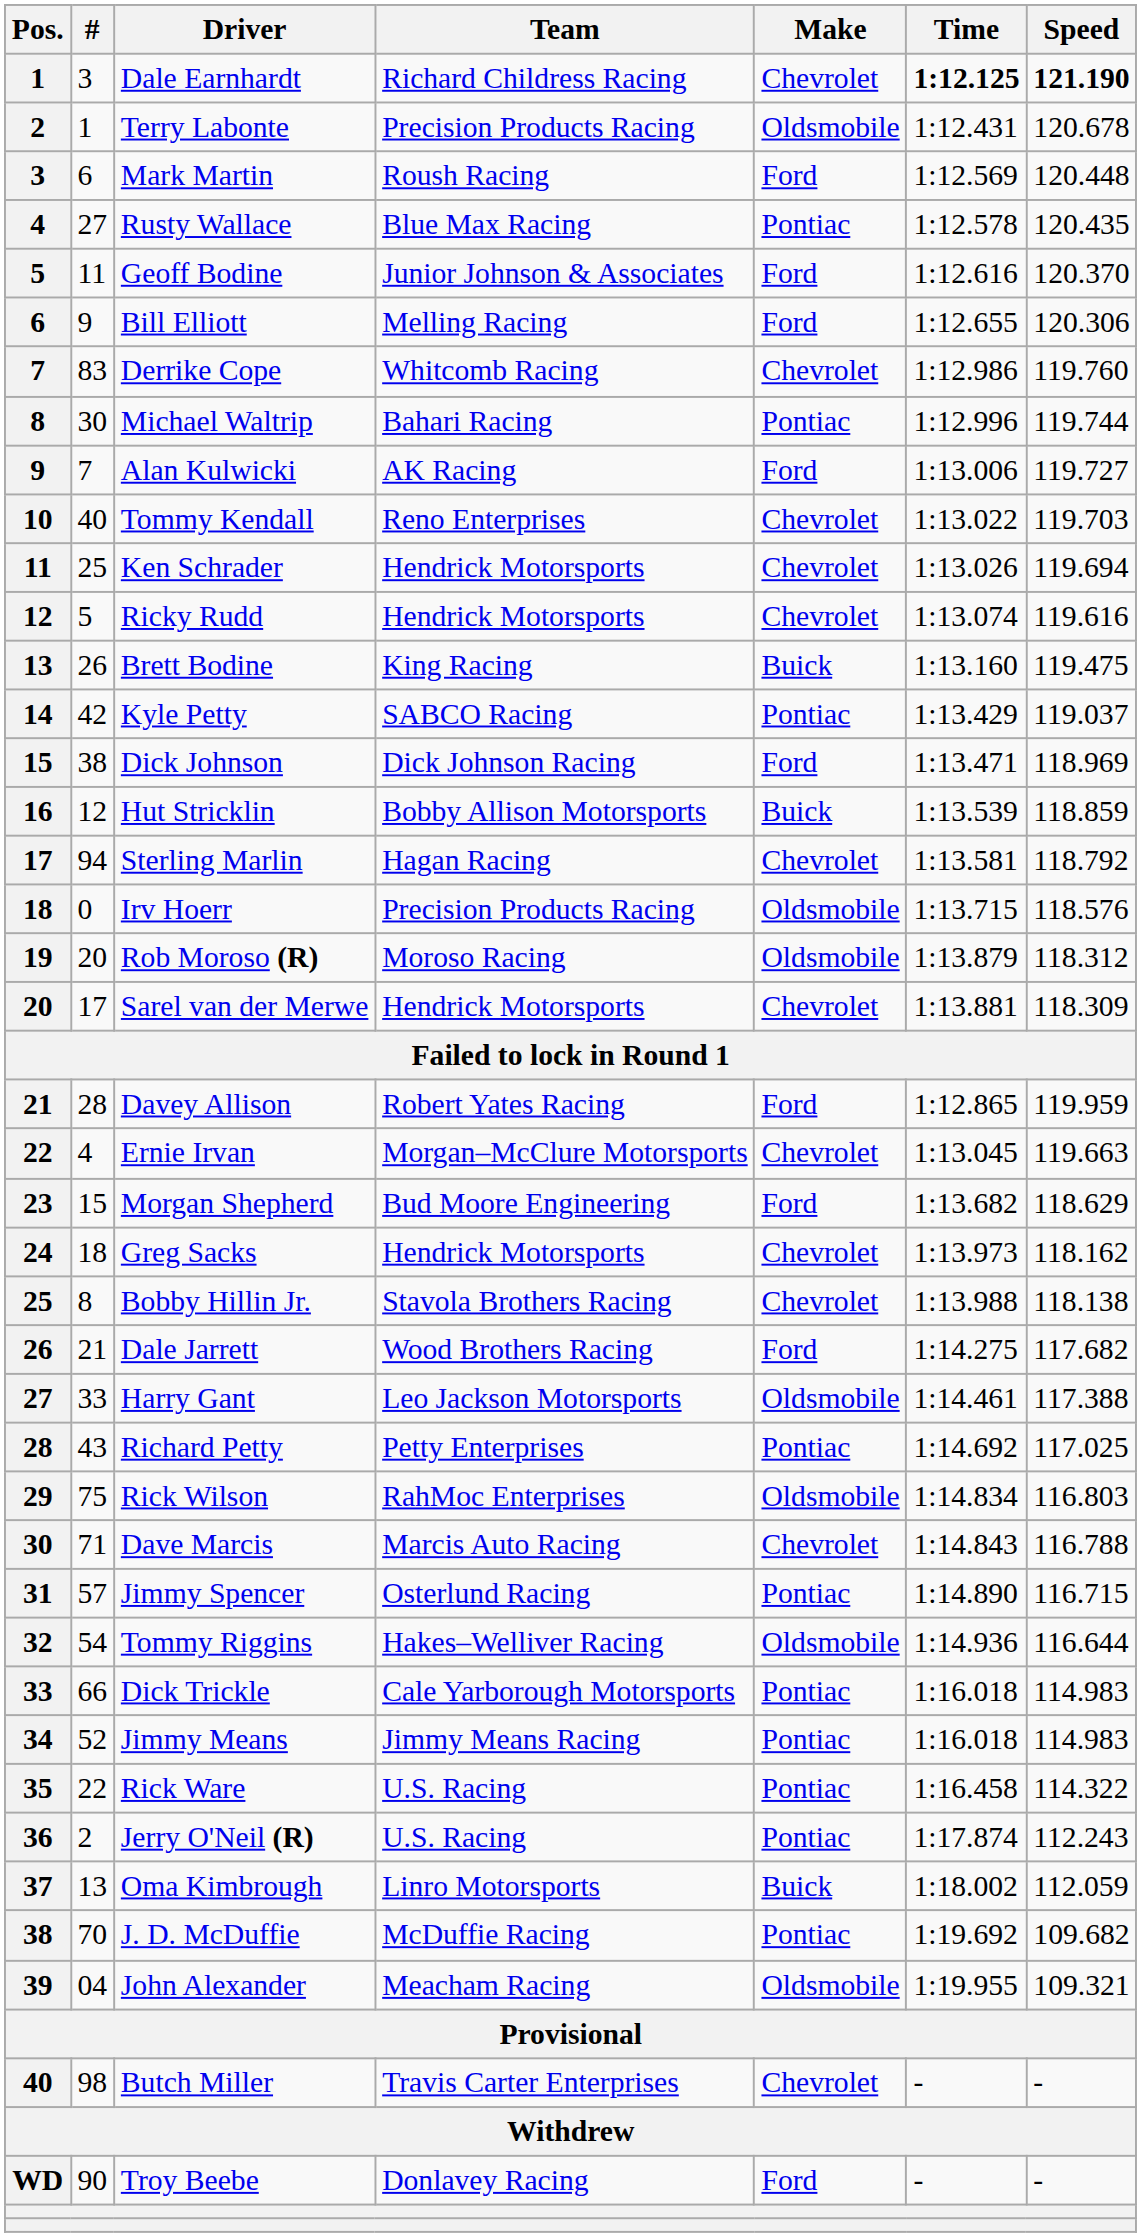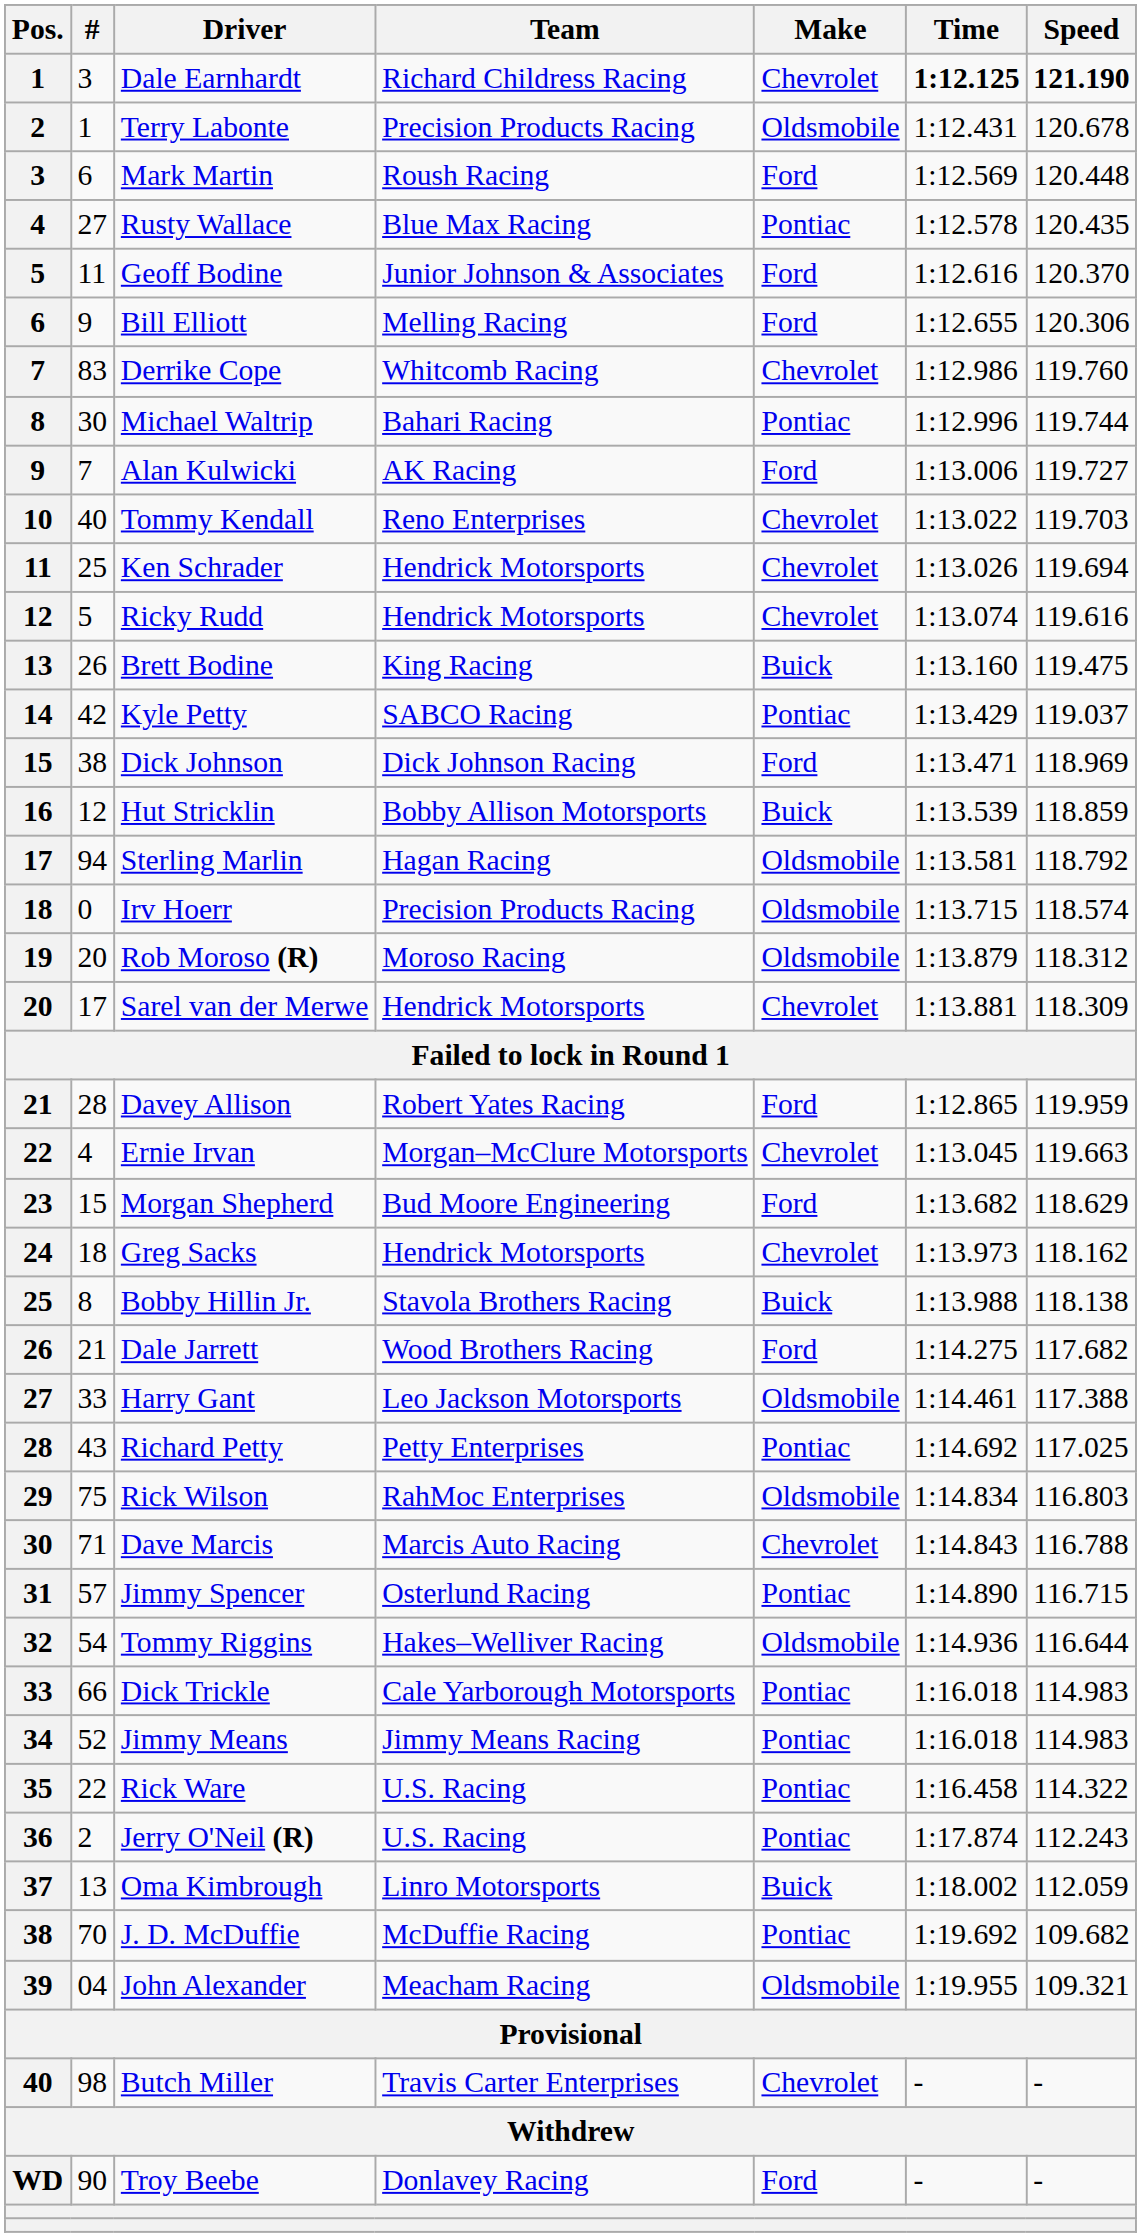Sterling Marlin | Make: Chevrolet -> Oldsmobile
Irv Hoerr | Speed: 118.576 -> 118.574
Bobby Hillin Jr. | Make: Chevrolet -> Buick
